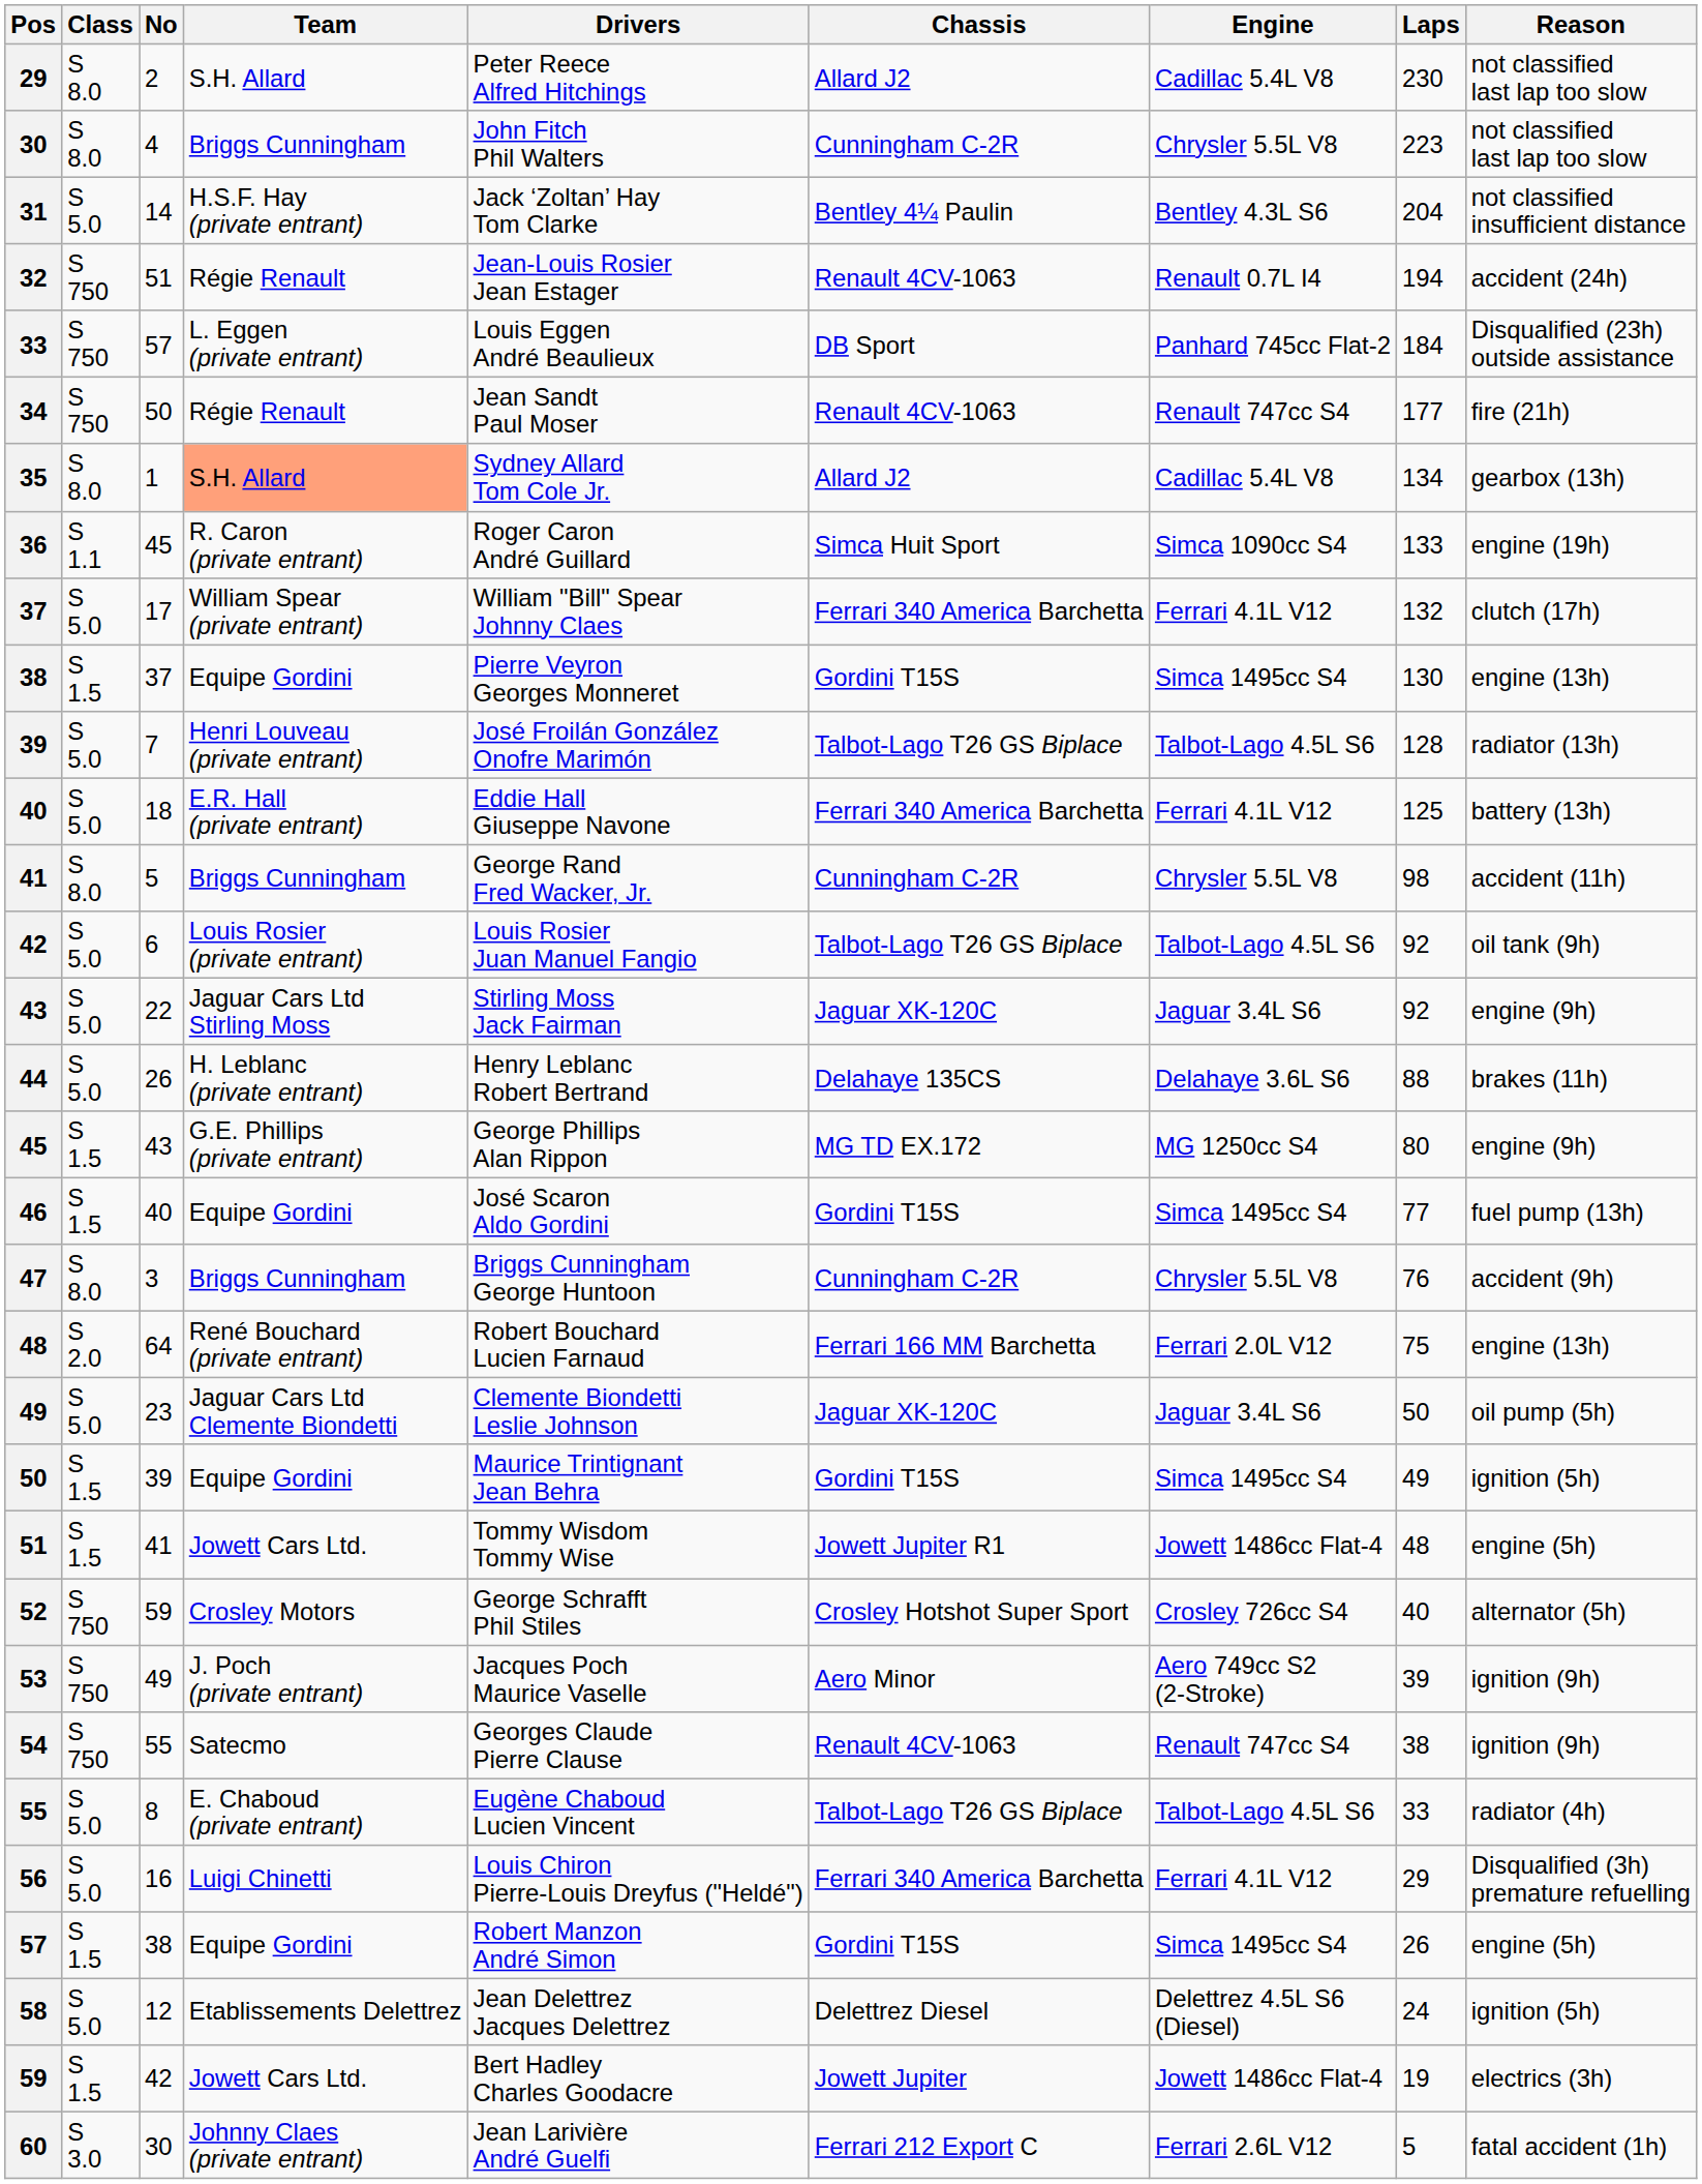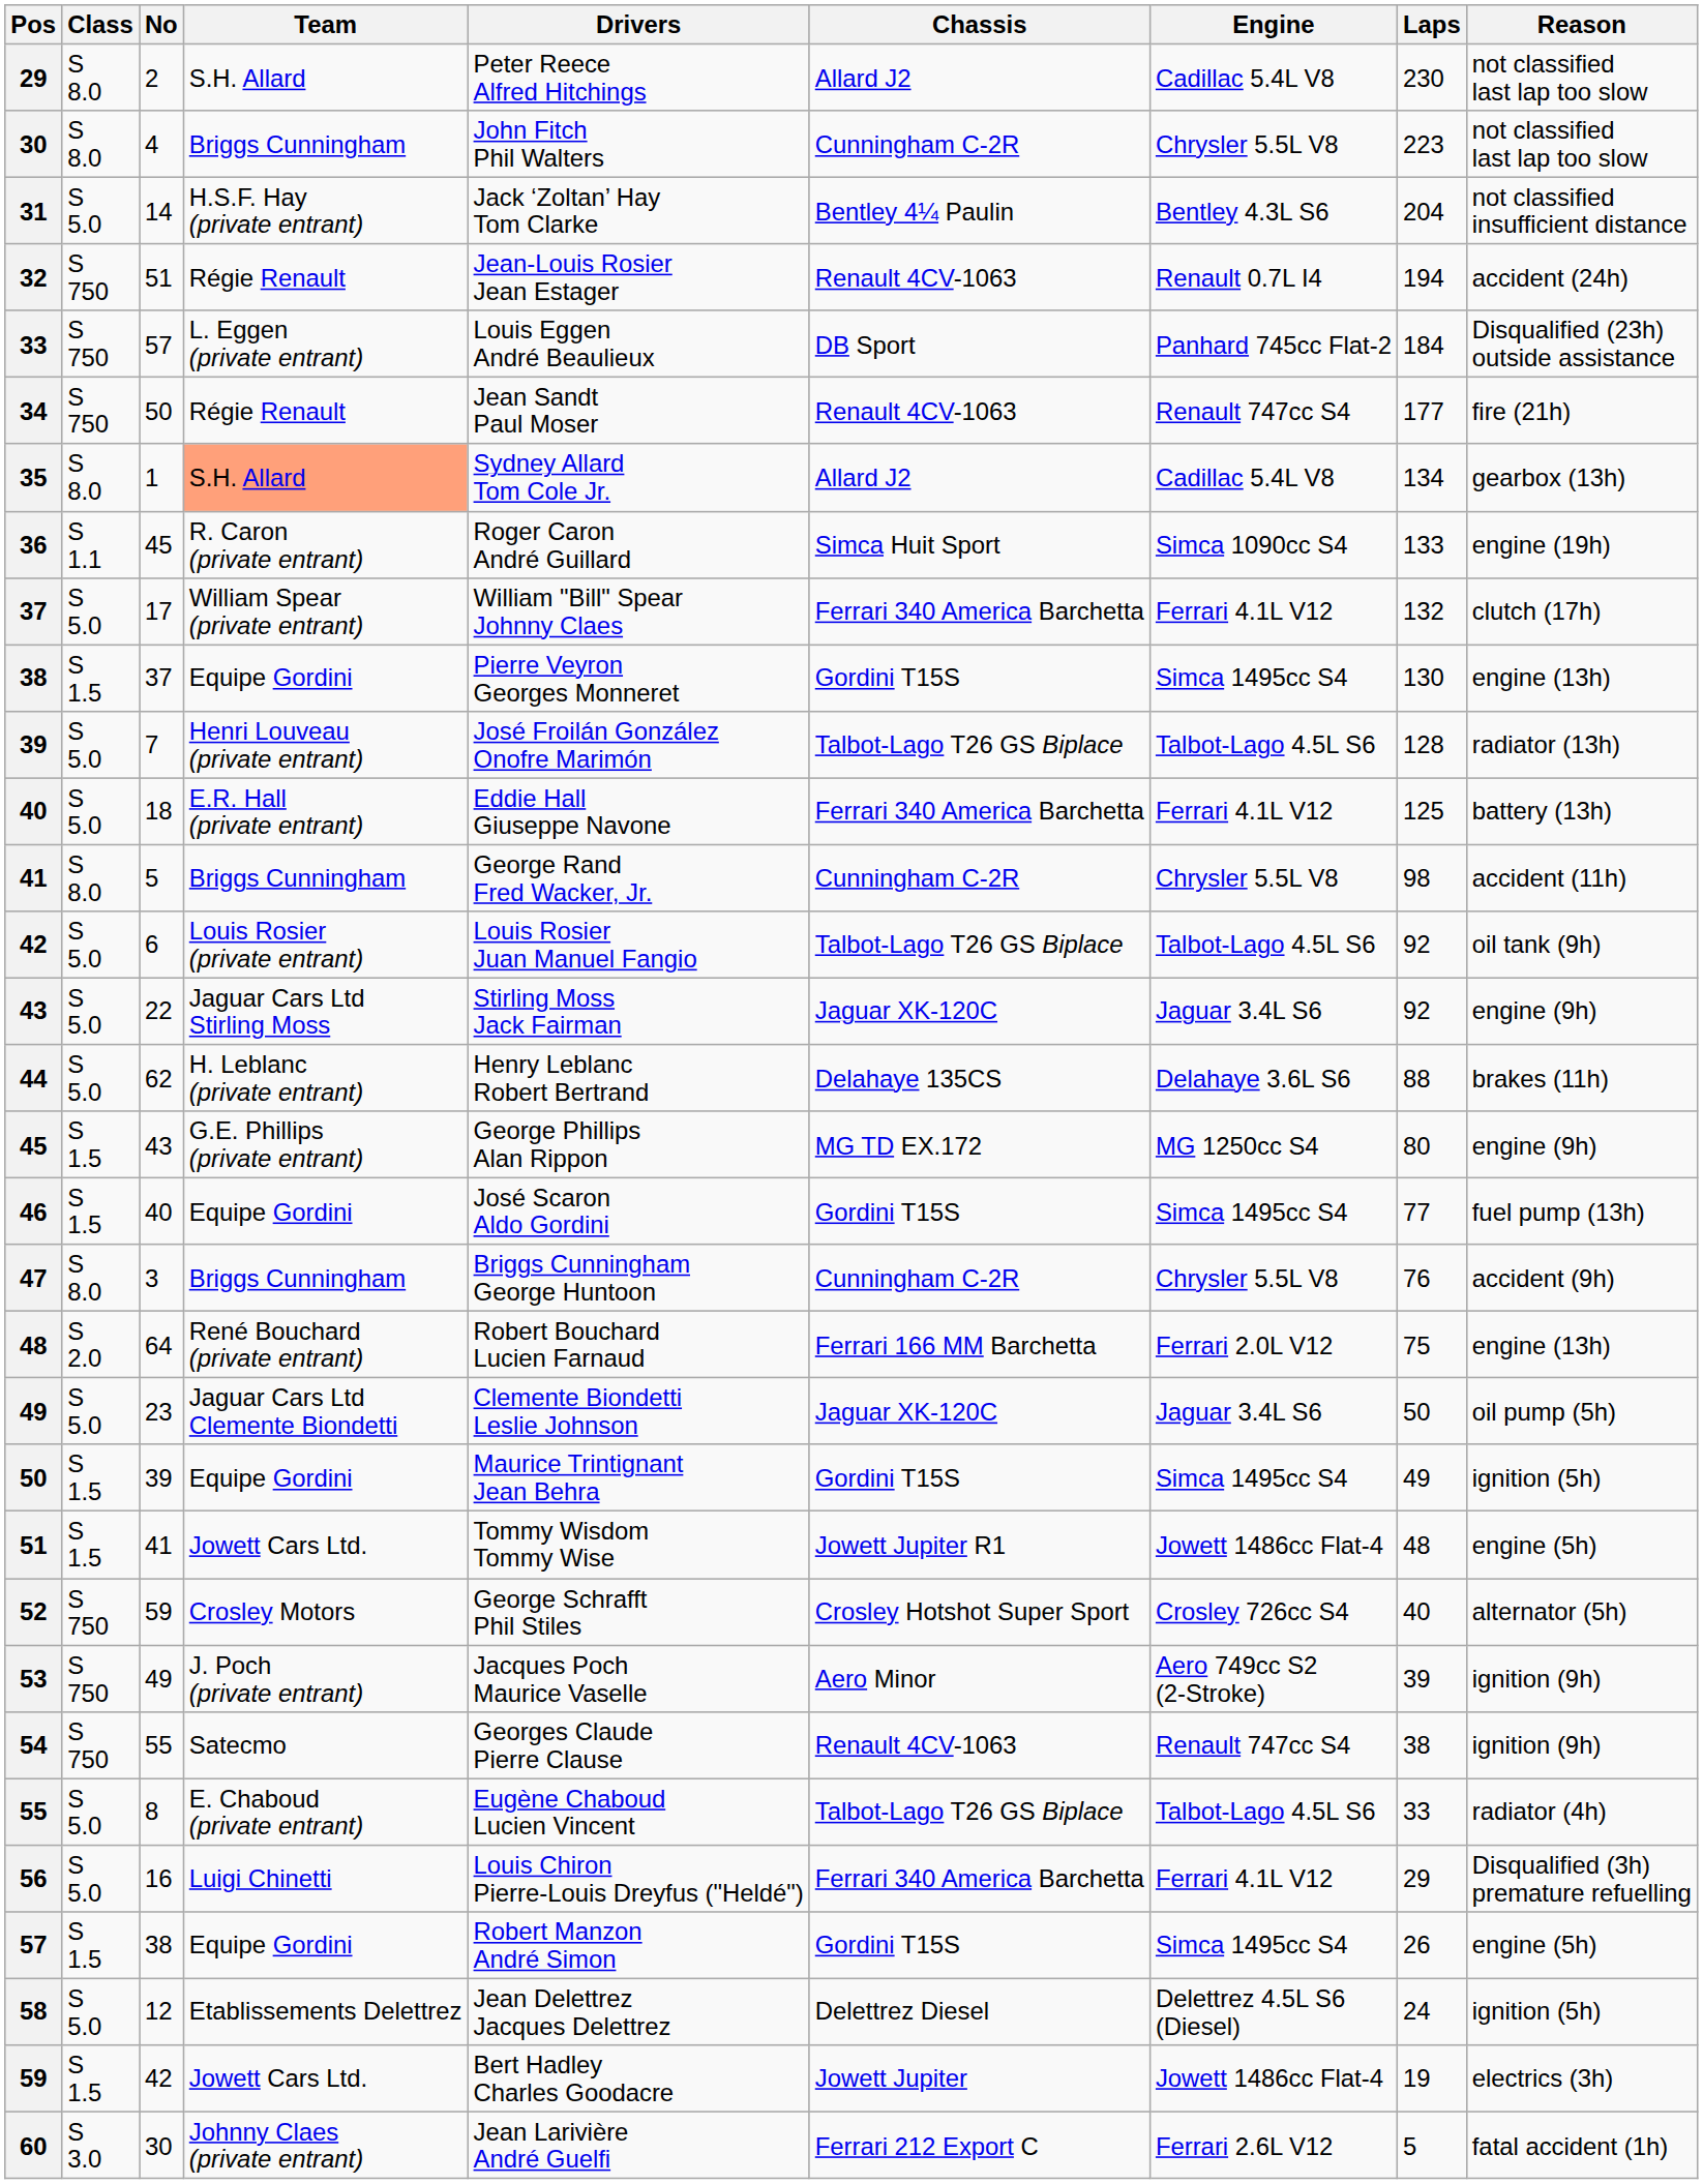44 | No: 26 -> 62
